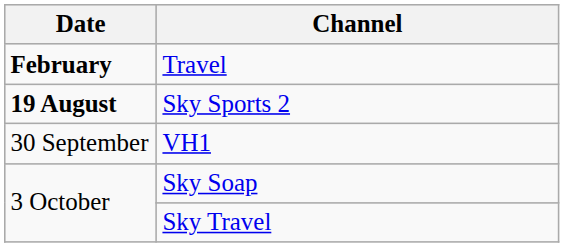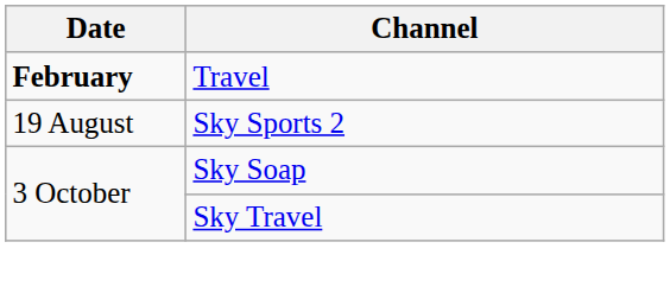Sky Sports 2 | Date: bold -> normal
- row: 30 September | VH1
